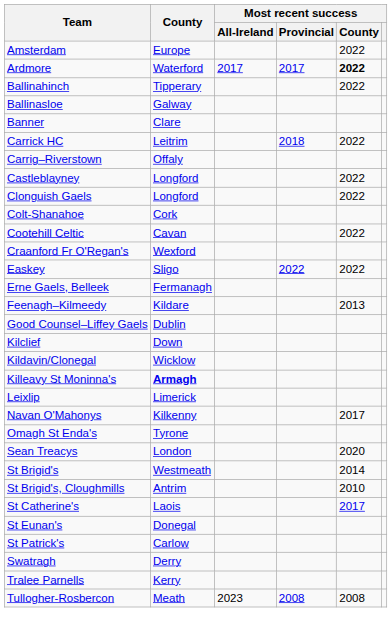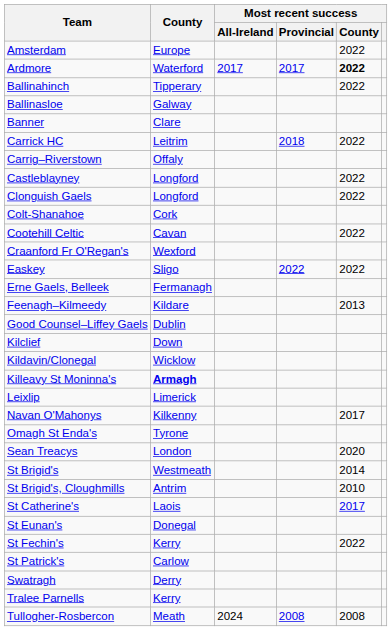+ row: St Fechin's | Kerry | 2022
Tullogher-Rosbercon | Most recent success / All-Ireland: 2023 -> 2024
